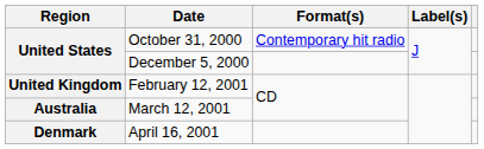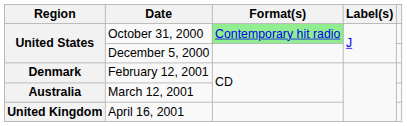October 31, 2000 | Format(s): no background -> lightgreen background
February 12, 2001 | Region: United Kingdom -> Denmark
April 16, 2001 | Region: Denmark -> United Kingdom
